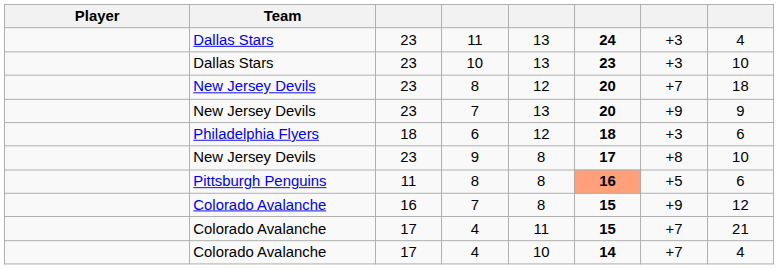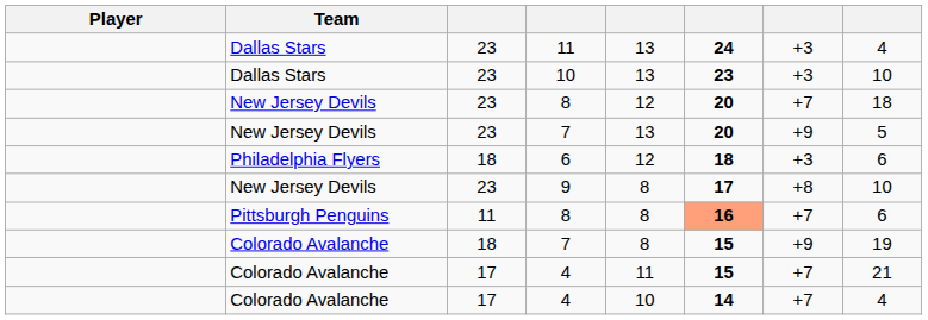New Jersey Devils / 7 | column 8: 9 -> 5
Pittsburgh Penguins / 8 | column 7: +5 -> +7
Colorado Avalanche / 7 | column 3: 16 -> 18
Colorado Avalanche / 7 | column 8: 12 -> 19
